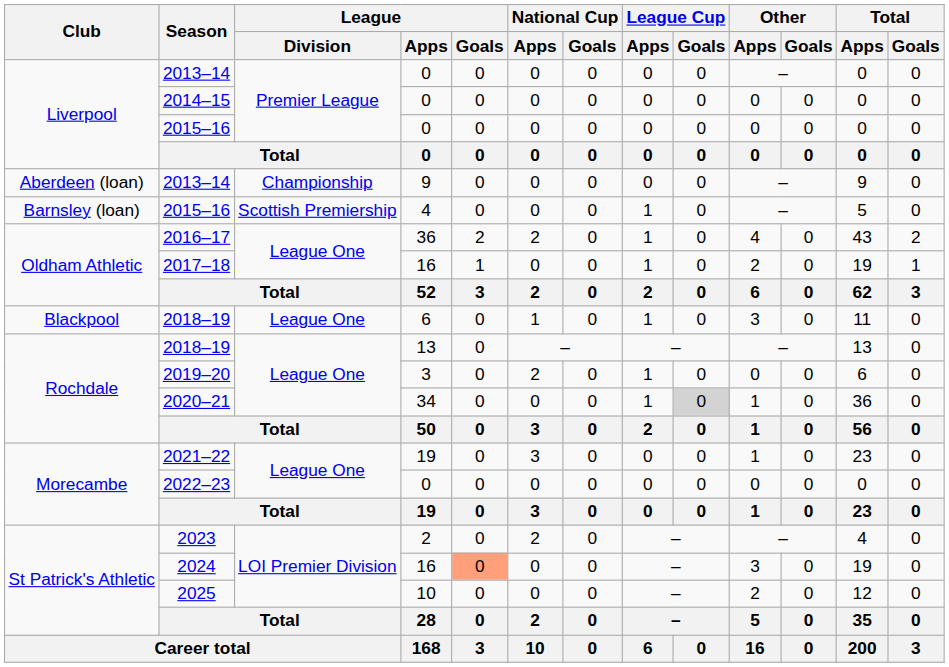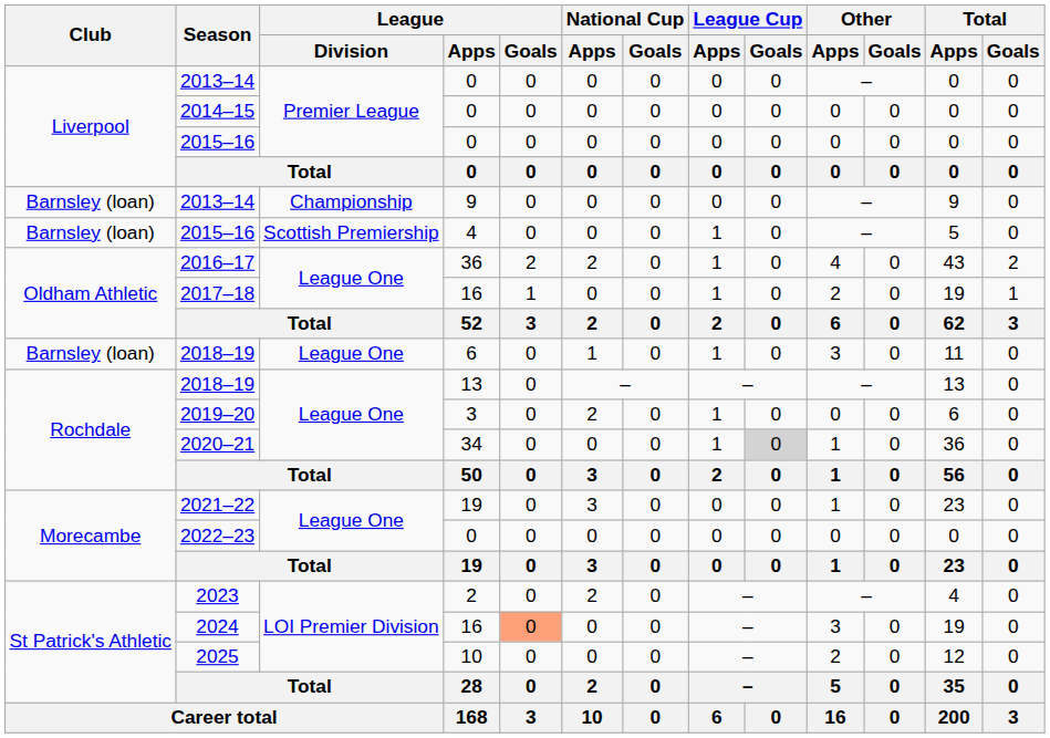2013–14 / 9 | Club: Aberdeen (loan) -> Barnsley (loan)
2018–19 / 6 | Club: Blackpool -> Barnsley (loan)
